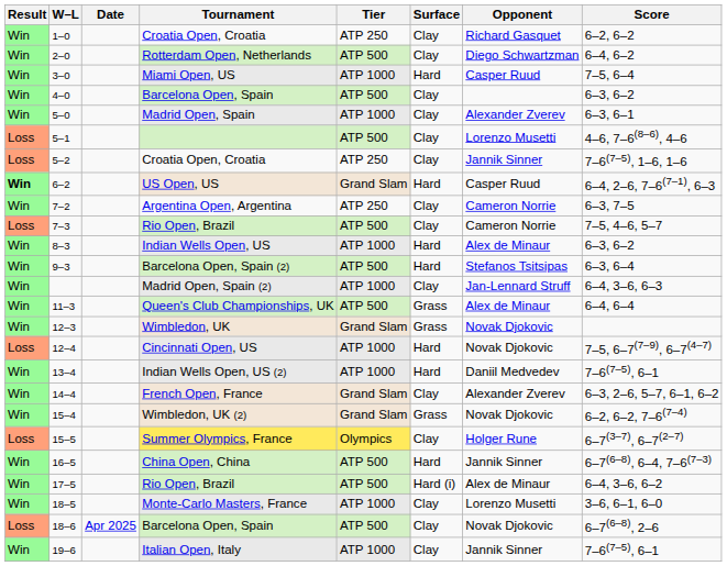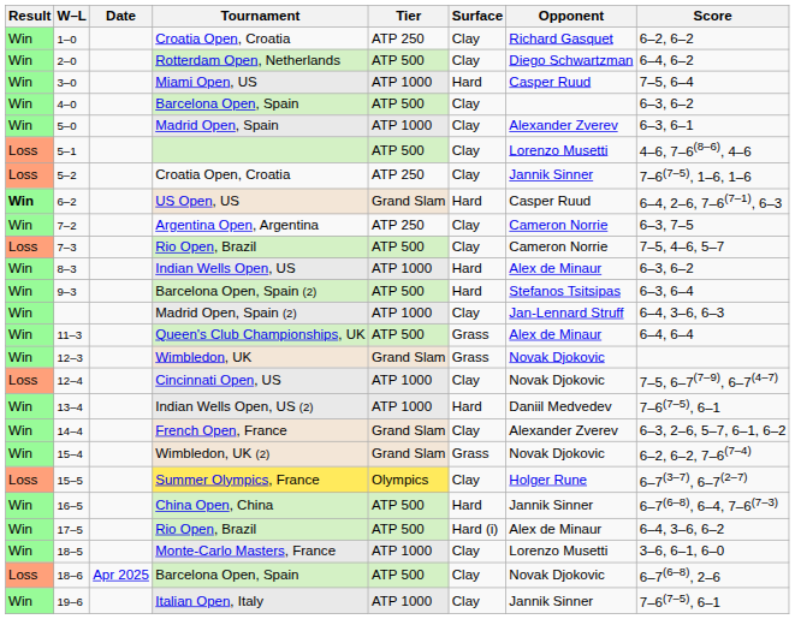12–4 | Surface: Hard -> Clay
